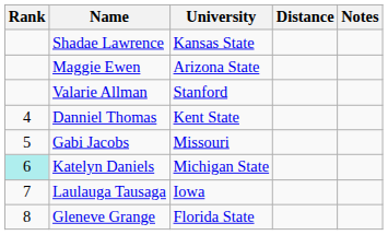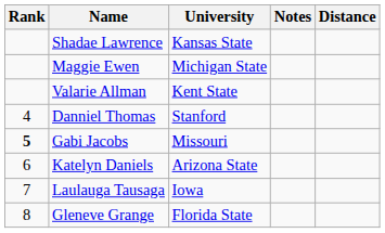columns swapped: Distance <-> Notes
Maggie Ewen | University: Arizona State -> Michigan State
Valarie Allman | University: Stanford -> Kent State
Danniel Thomas | University: Kent State -> Stanford
Gabi Jacobs | Rank: normal -> bold
Katelyn Daniels | Rank: paleturquoise background -> no background
Katelyn Daniels | University: Michigan State -> Arizona State
